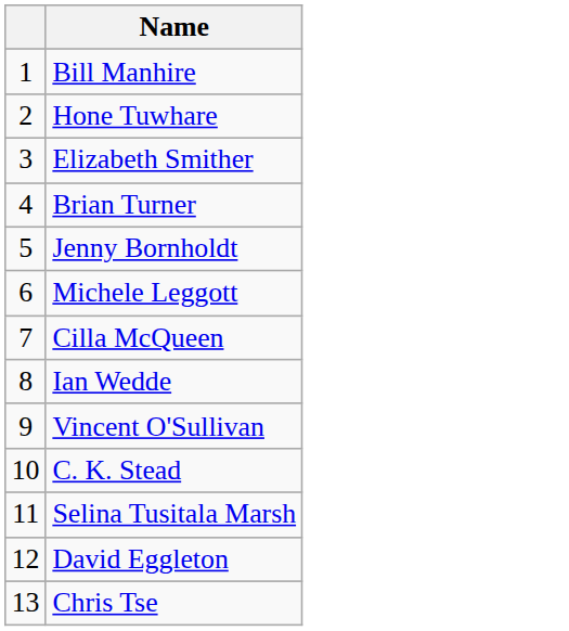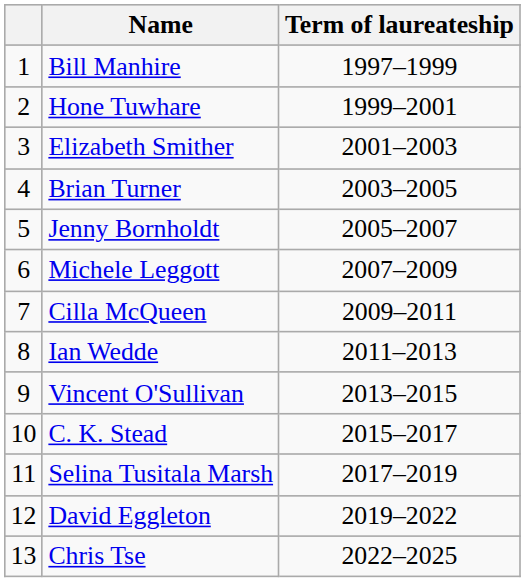+ column: Term of laureateship | 1997–1999 | 1999–2001 | 2001–2003 | 2003–2005 | 2005–2007 | 2007–2009 | 2009–2011 | 2011–2013 | 2013–2015 | 2015–2017 | 2017–2019 | 2019–2022 | 2022–2025
